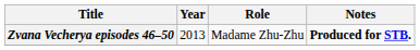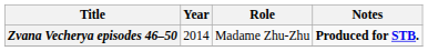Zvana Vecherya episodes 46–50 | Year: 2013 -> 2014
